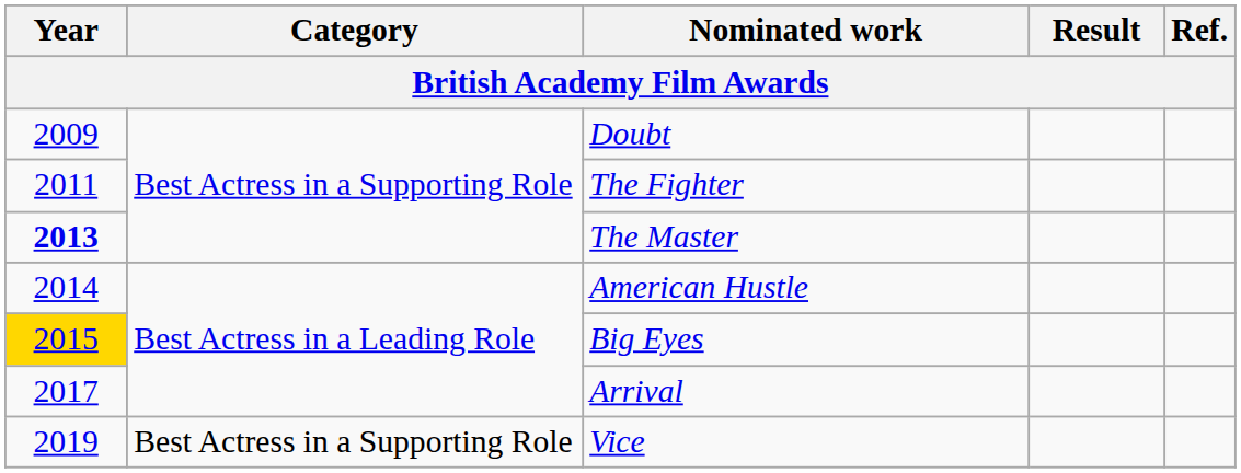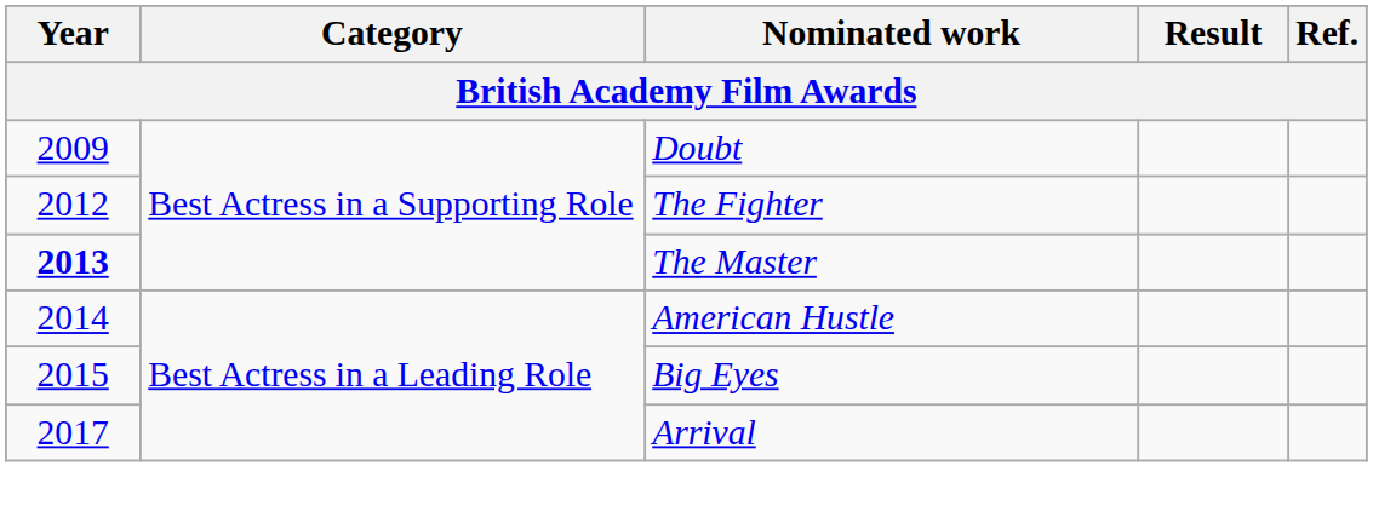The Fighter | Year: 2011 -> 2012
Big Eyes | Year: gold background -> no background
- row: 2019 | Best Actress in a Supporting Role | Vice
